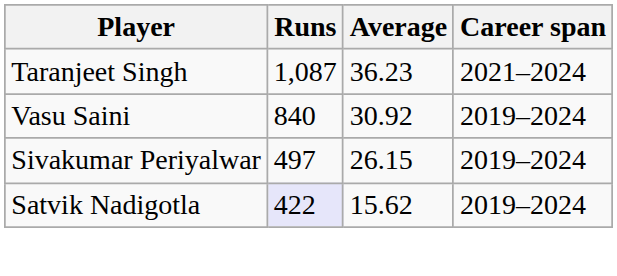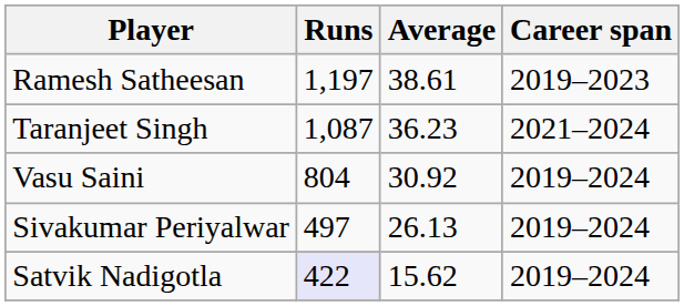+ row: Ramesh Satheesan | 1,197 | 38.61 | 2019–2023
Vasu Saini | Runs: 840 -> 804
Sivakumar Periyalwar | Average: 26.15 -> 26.13
